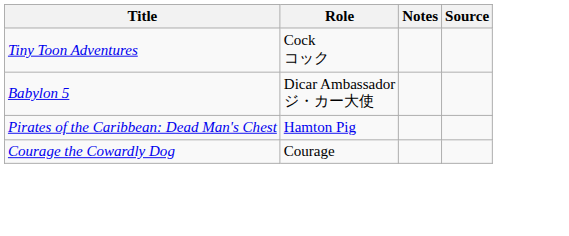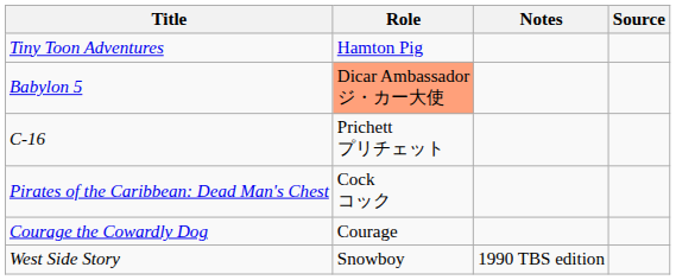Tiny Toon Adventures | Role: Cock コック -> Hamton Pig
Babylon 5 | Role: no background -> lightsalmon background
+ row: C-16 | Prichett プリチェット
Pirates of the Caribbean: Dead Man's Chest | Role: Hamton Pig -> Cock コック
+ row: West Side Story | Snowboy | 1990 TBS edition
